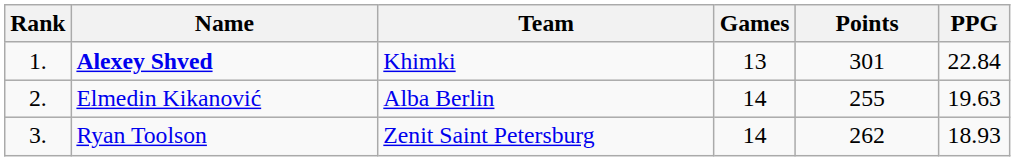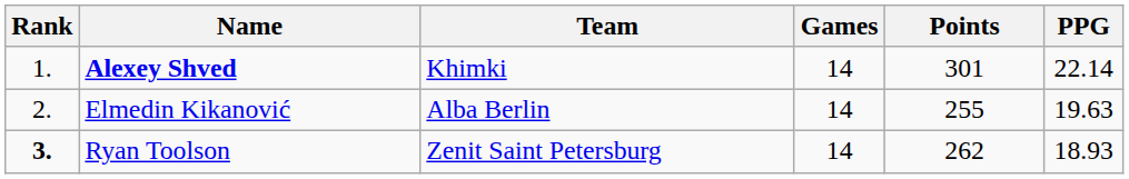Alexey Shved | Games: 13 -> 14
Alexey Shved | PPG: 22.84 -> 22.14
Ryan Toolson | Rank: normal -> bold
